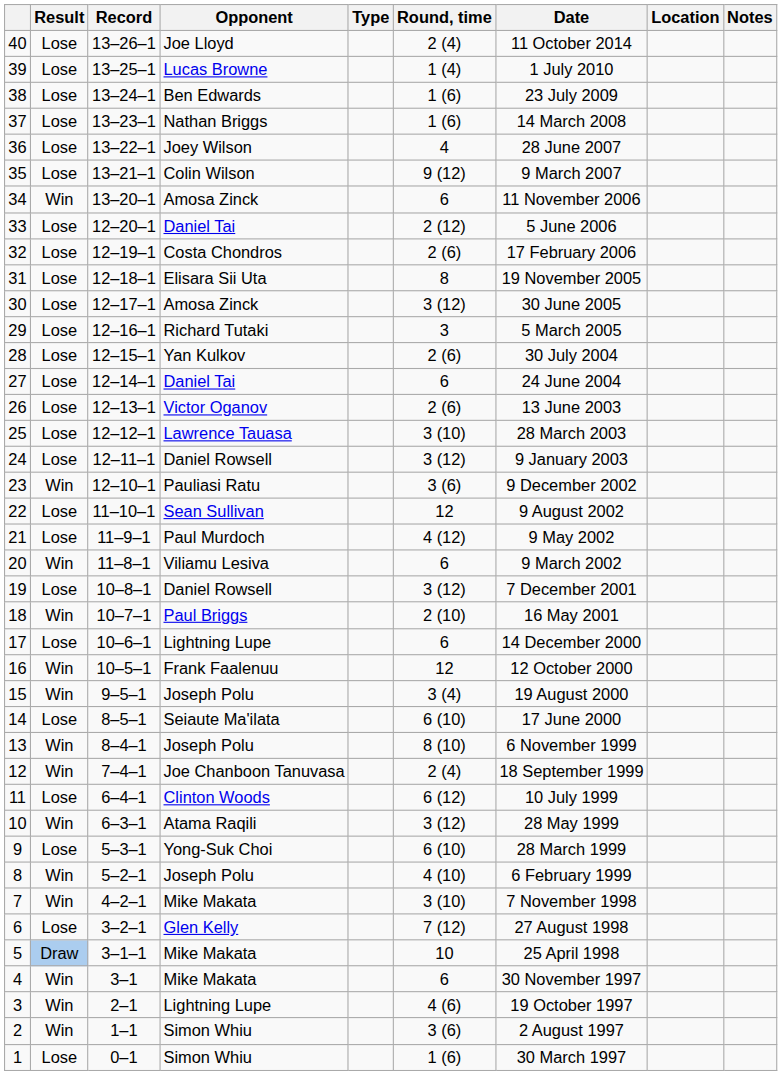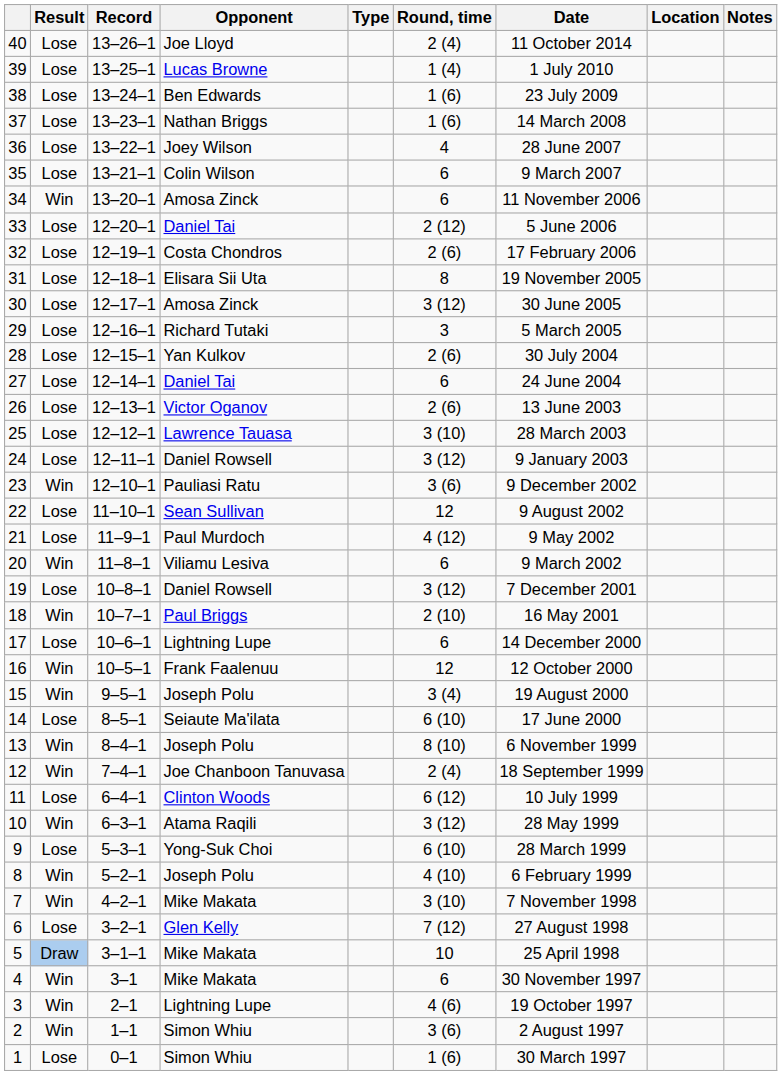35 | Round, time: 9 (12) -> 6
